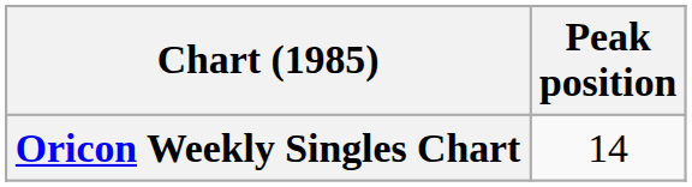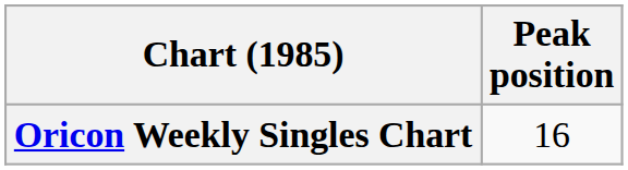Oricon Weekly Singles Chart | Peak position: 14 -> 16
